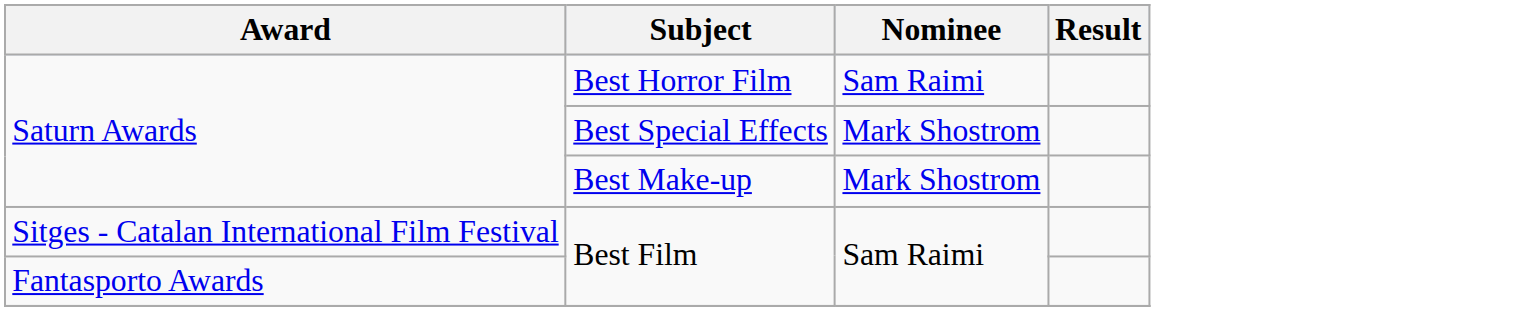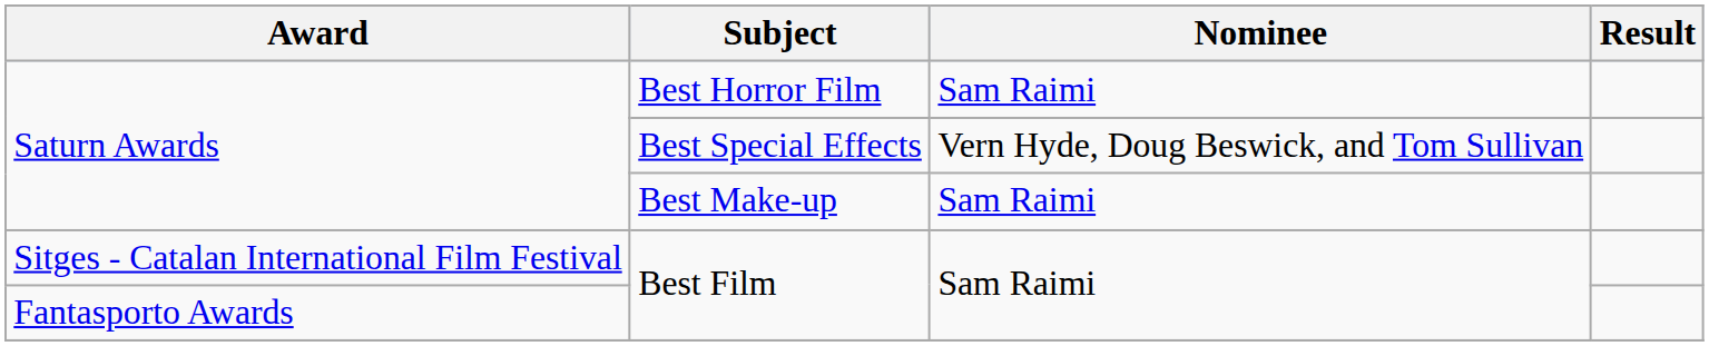Best Special Effects | Nominee: Mark Shostrom -> Vern Hyde, Doug Beswick, and Tom Sullivan
Best Make-up | Nominee: Mark Shostrom -> Sam Raimi
